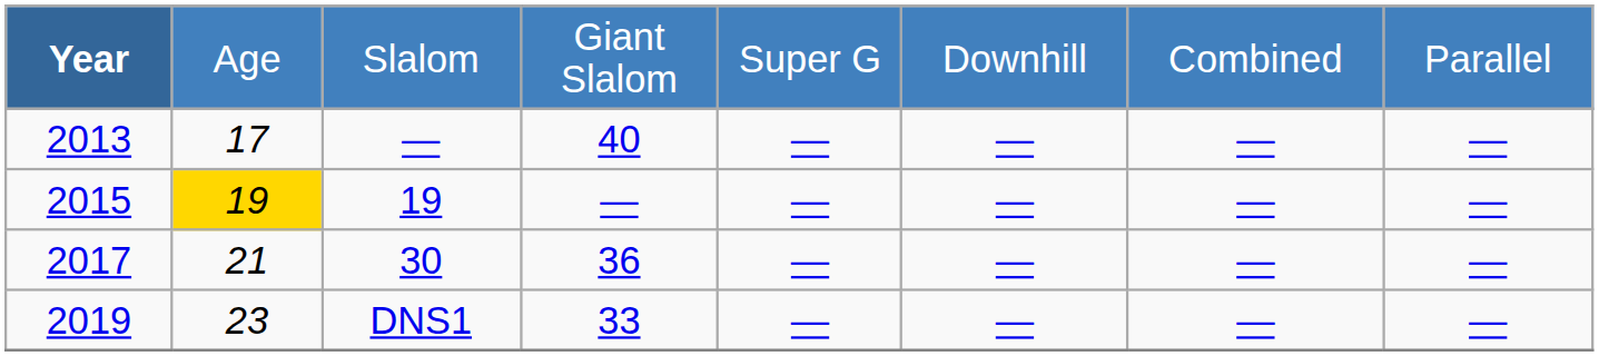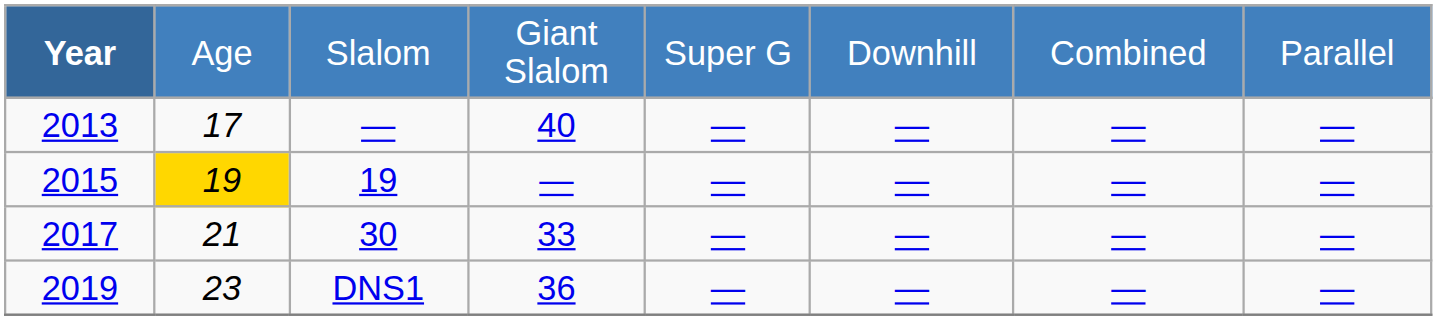2017 | column 4: 36 -> 33
2019 | column 4: 33 -> 36
